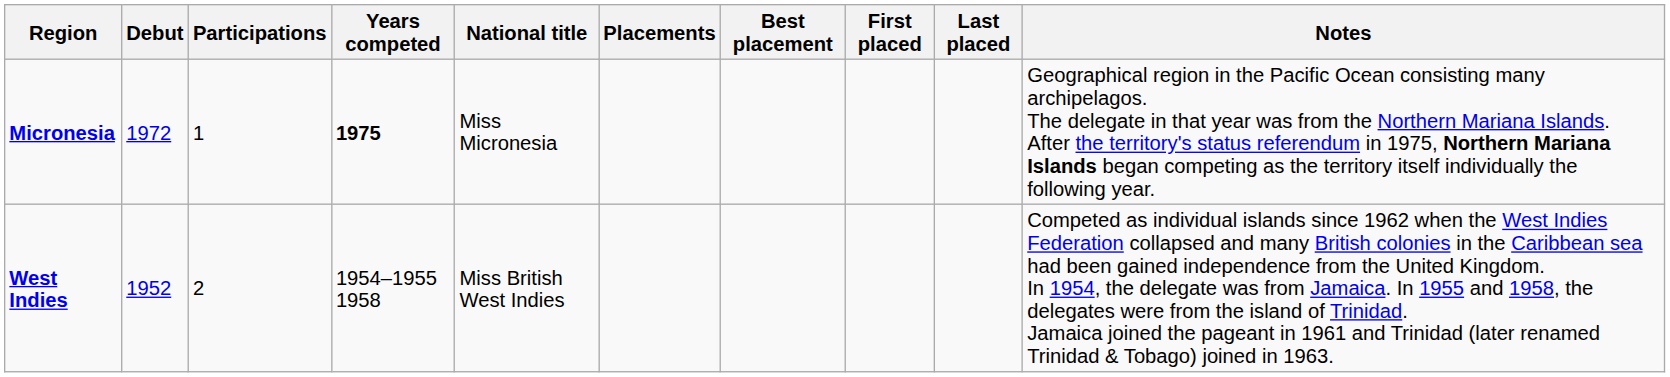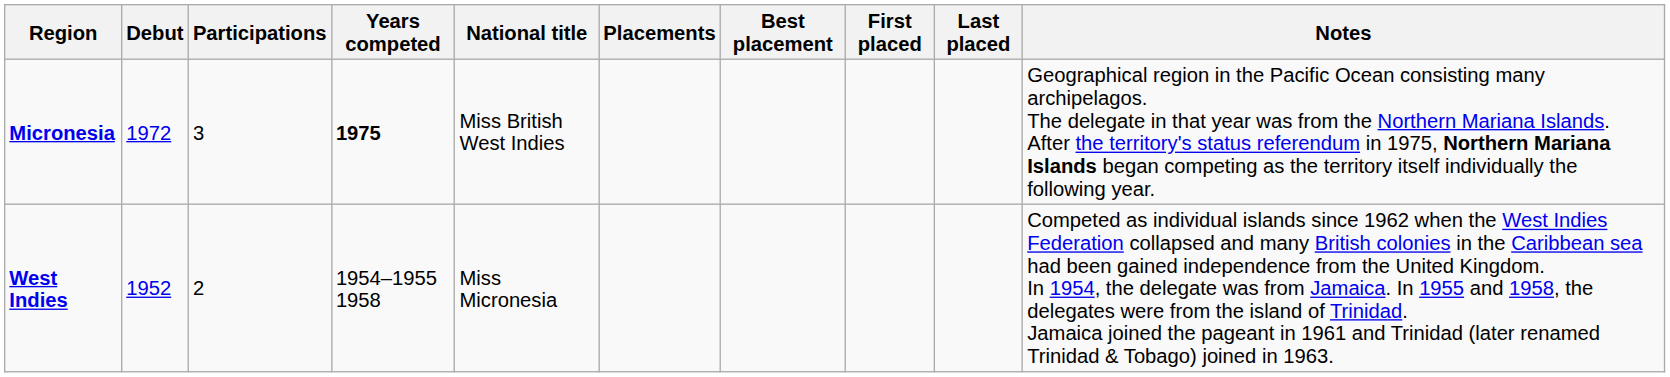Micronesia | Participations: 1 -> 3
Micronesia | National title: Miss Micronesia -> Miss British West Indies
West Indies | National title: Miss British West Indies -> Miss Micronesia
